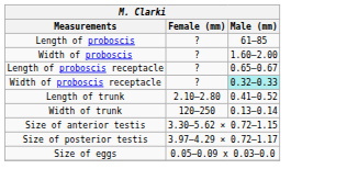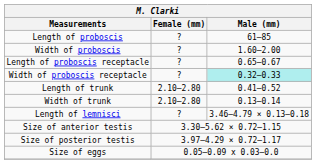Width of trunk | Female (mm): 120–250 -> 2.10–2.80
+ row: Length of lemnisci | ? | 3.46–4.79 × 0.13–0.18
